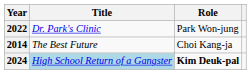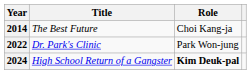rows swapped: 2014 <-> 2022
2024 | Title: lightblue background -> no background
